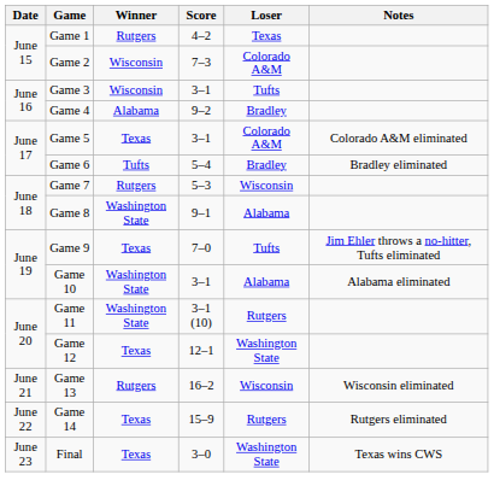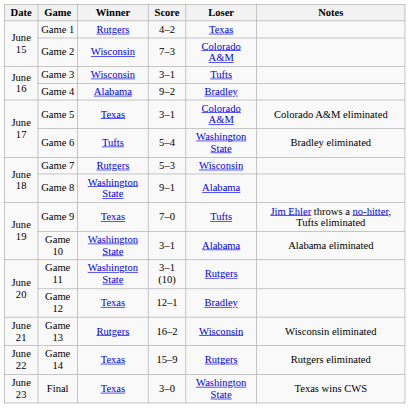Game 6 | Loser: Bradley -> Washington State
Game 12 | Loser: Washington State -> Bradley
